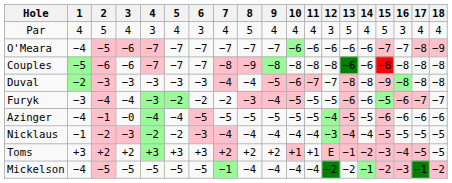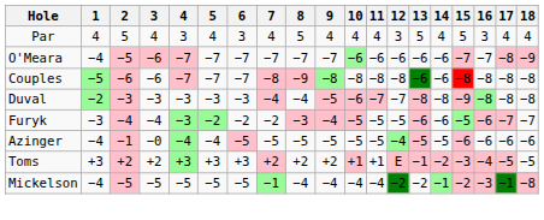- row: Nicklaus | −1 | −2 | −3 | −2 | −2 | −3 | −4 | −4 | −4 | −4 | −4 | −3 | −4 | −4 | −5 | −5 | −5 | −5
Mickelson | 18: −2 -> −8
